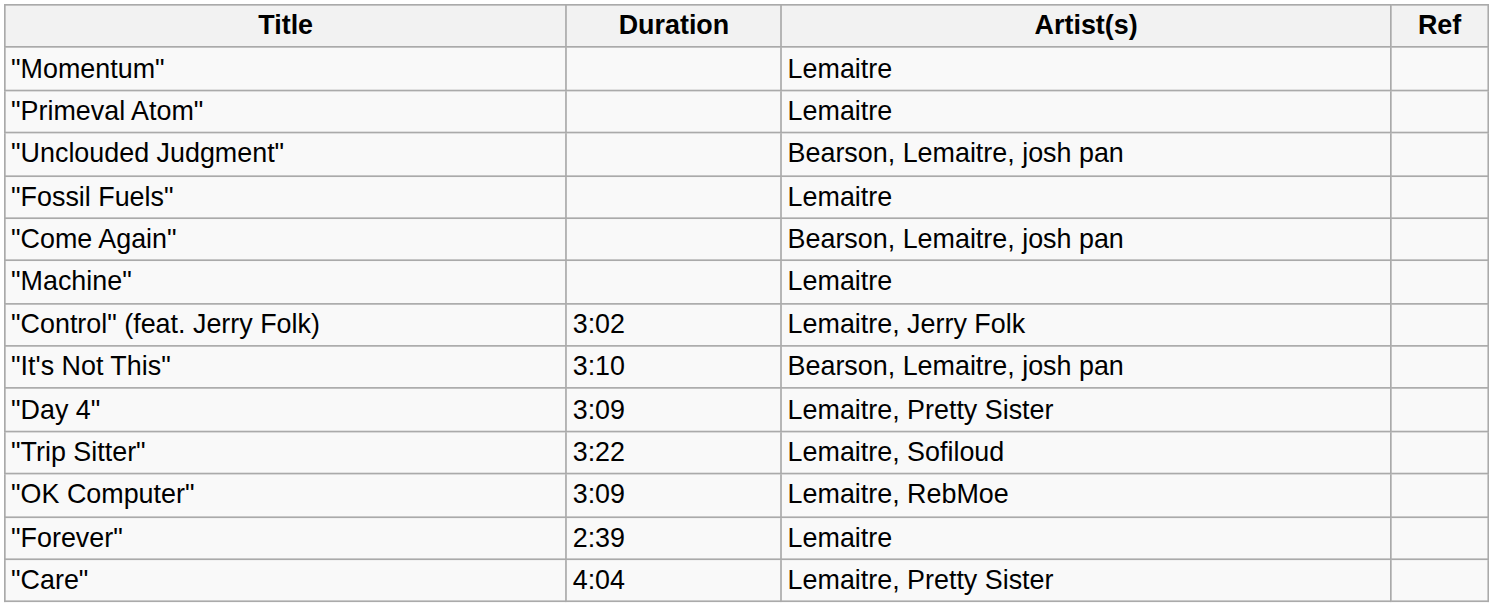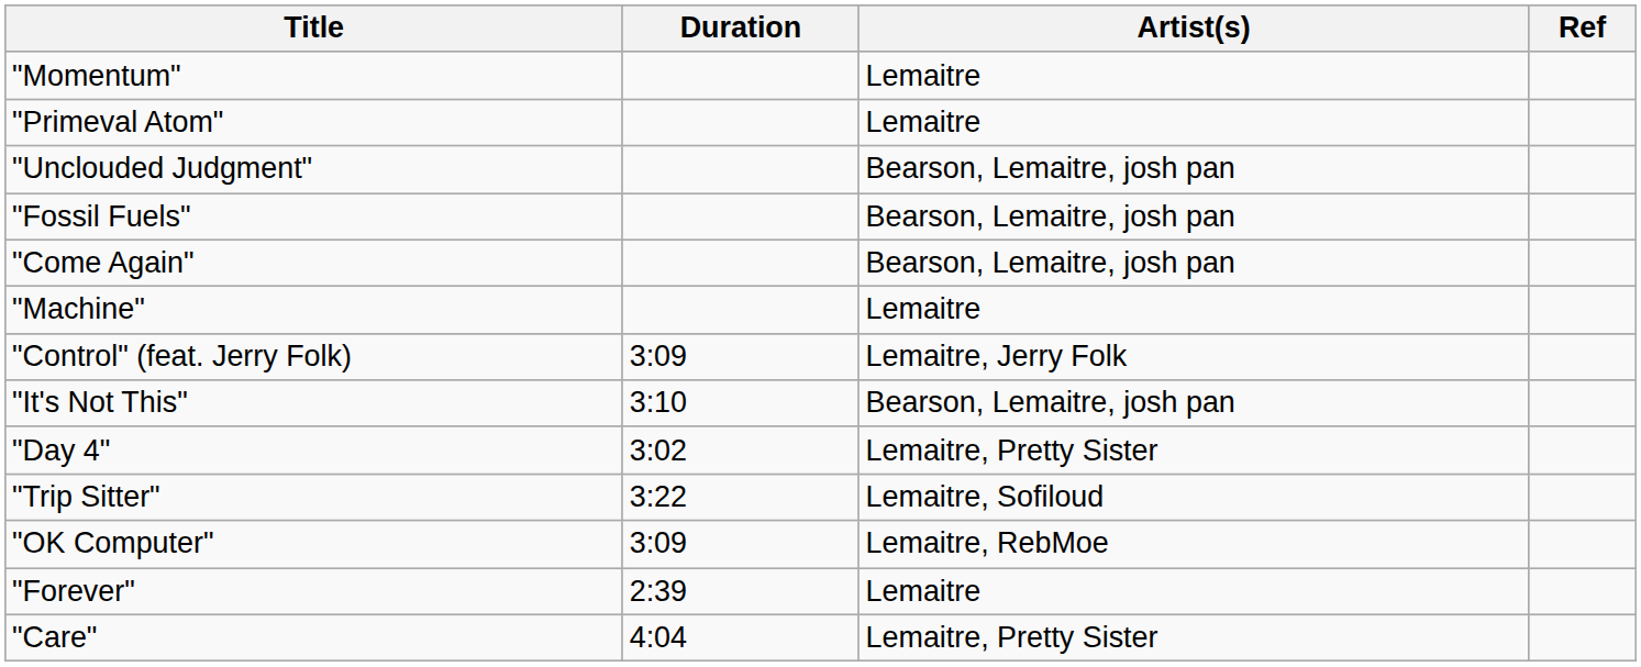"Fossil Fuels" | Artist(s): Lemaitre -> Bearson, Lemaitre, josh pan
"Control" (feat. Jerry Folk) | Duration: 3:02 -> 3:09
"Day 4" | Duration: 3:09 -> 3:02
